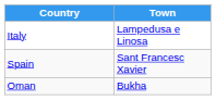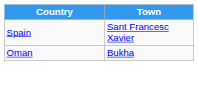- row: Italy | Lampedusa e Linosa
